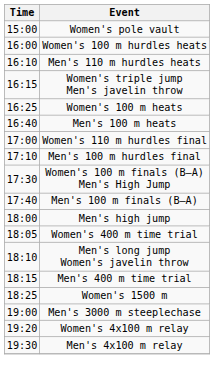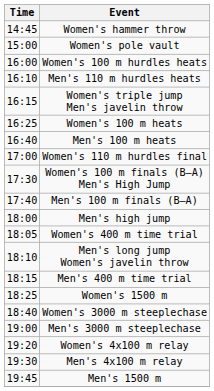+ row: 14:45 | Women's hammer throw
- row: 17:10 | Men's 100 m hurdles final
+ row: 18:40 | Women's 3000 m steeplechase
+ row: 19:45 | Men's 1500 m
